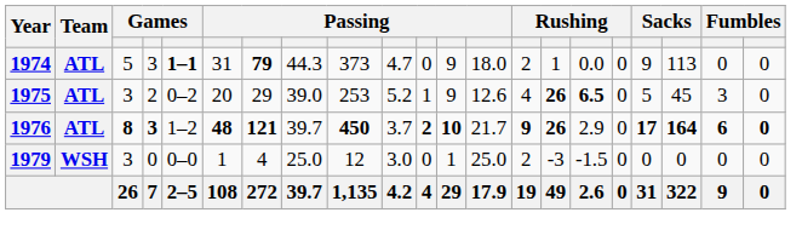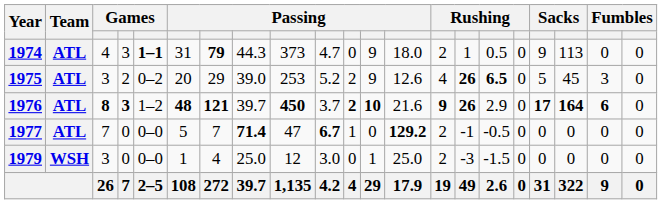1974 | column 3: 5 -> 4
1974 | column 16: 0.0 -> 0.5
1975 | column 11: 1 -> 2
1976 | column 13: 21.7 -> 21.6
1976 | column 21: bold -> normal
+ row: 1977 | ATL | 7 | 0 | 0–0 | 5 | 7 | 71.4 | 47 | 6.7 | 1 | 0 | 129.2 | 2 | -1 | -0.5 | 0 | 0 | 0 | 0 | 0
